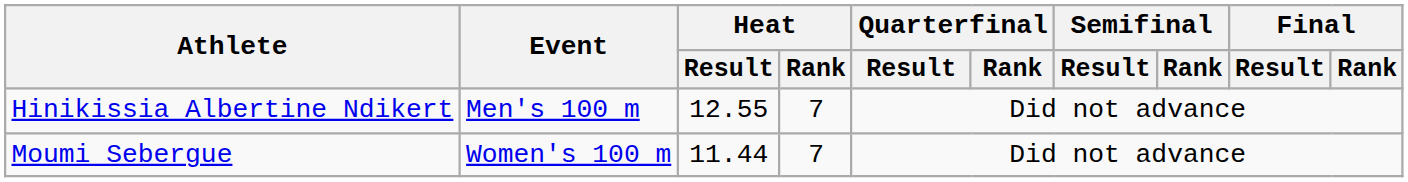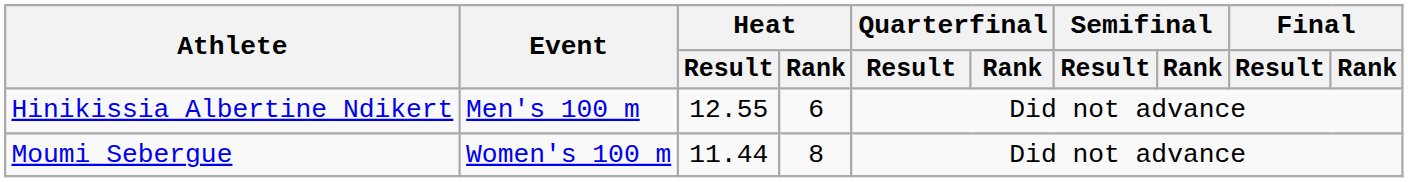Hinikissia Albertine Ndikert | Heat / Rank: 7 -> 6
Moumi Sebergue | Heat / Rank: 7 -> 8
